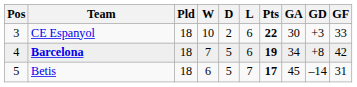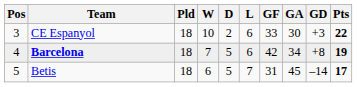columns swapped: GF <-> Pts
